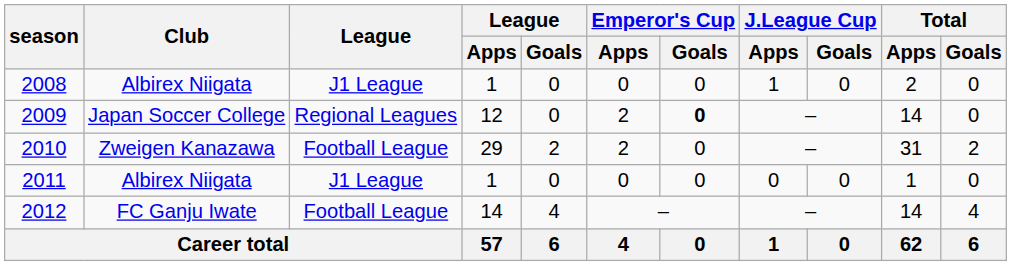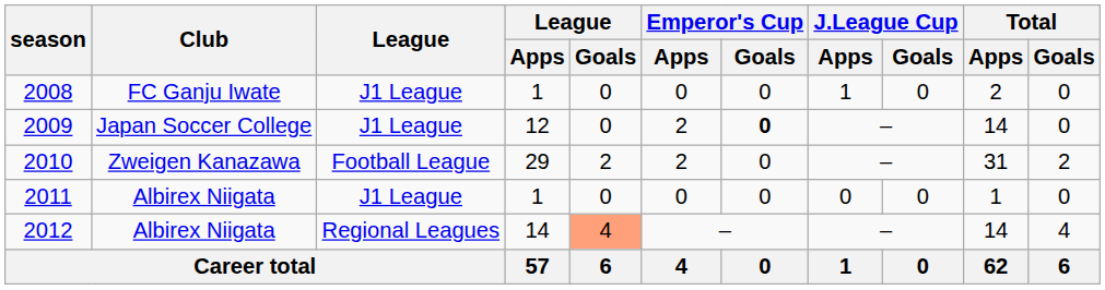2008 | Club: Albirex Niigata -> FC Ganju Iwate
2009 | League: Regional Leagues -> J1 League
2012 | Club: FC Ganju Iwate -> Albirex Niigata
2012 | League: Football League -> Regional Leagues
2012 | League / Goals: no background -> lightsalmon background
